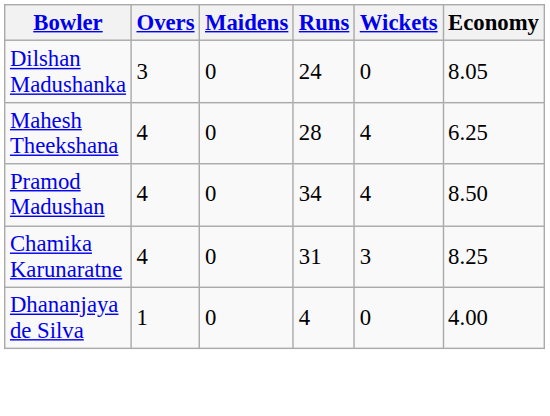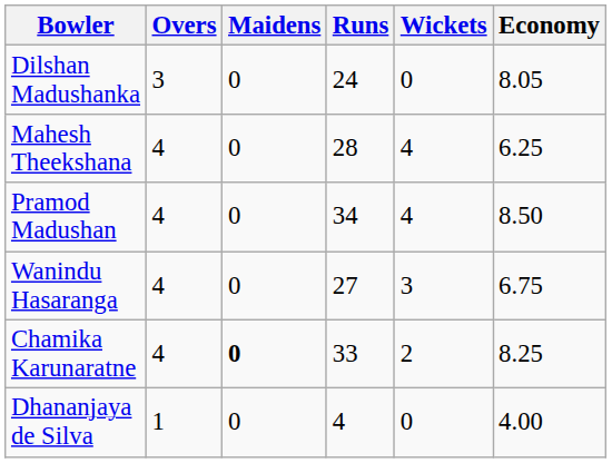+ row: Wanindu Hasaranga | 4 | 0 | 27 | 3 | 6.75
Chamika Karunaratne | Maidens: normal -> bold
Chamika Karunaratne | Runs: 31 -> 33
Chamika Karunaratne | Wickets: 3 -> 2
